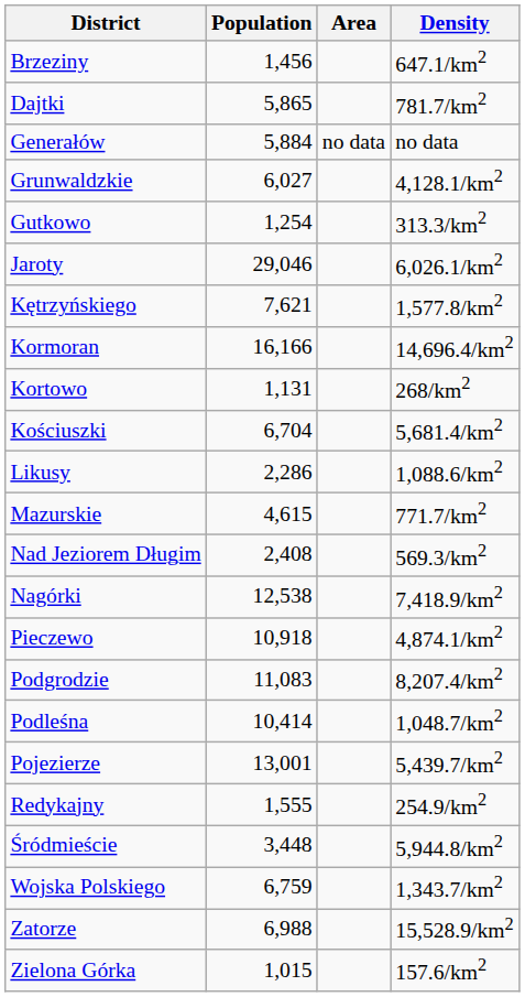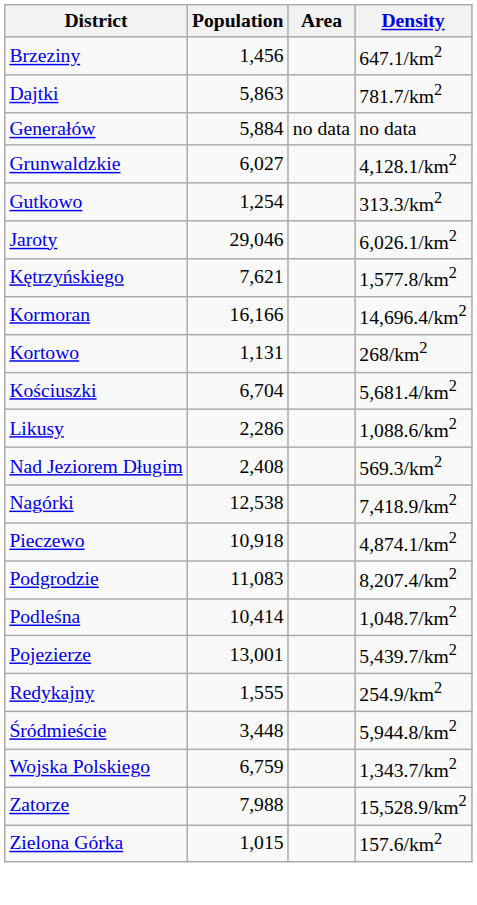Dajtki | Population: 5,865 -> 5,863
- row: Mazurskie | 4,615 | 771.7/km2
Zatorze | Population: 6,988 -> 7,988
